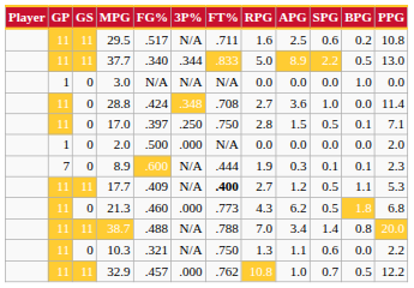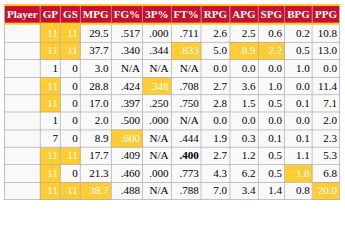29.5 | 3P%: N/A -> .000
29.5 | RPG: 1.6 -> 2.6
- row: 11 | 0 | 10.3 | .321 | N/A | .750 | 1.3 | 1.1 | 0.6 | 0.0 | 2.2
- row: 11 | 11 | 32.9 | .457 | .000 | .762 | 10.8 | 1.0 | 0.7 | 0.5 | 12.2
